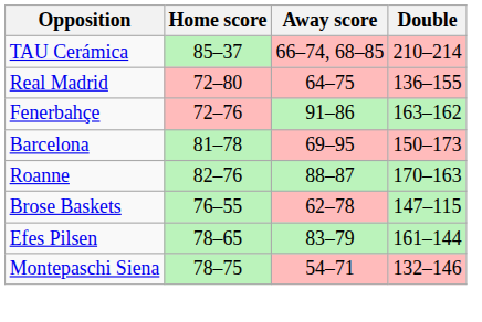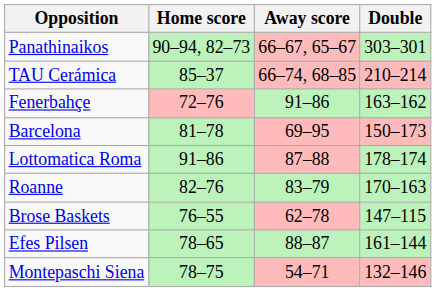+ row: Panathinaikos | 90–94, 82–73 | 66–67, 65–67 | 303–301
- row: Real Madrid | 72–80 | 64–75 | 136–155
+ row: Lottomatica Roma | 91–86 | 87–88 | 178–174
Roanne | Away score: 88–87 -> 83–79
Efes Pilsen | Away score: 83–79 -> 88–87
